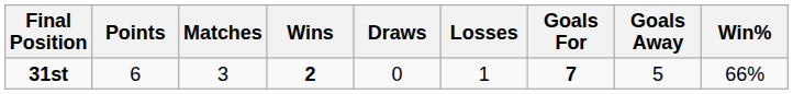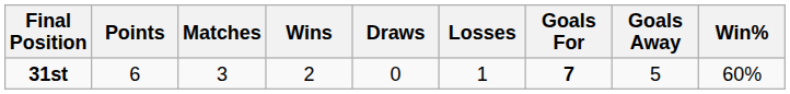31st | Wins: bold -> normal
31st | Win%: 66% -> 60%
